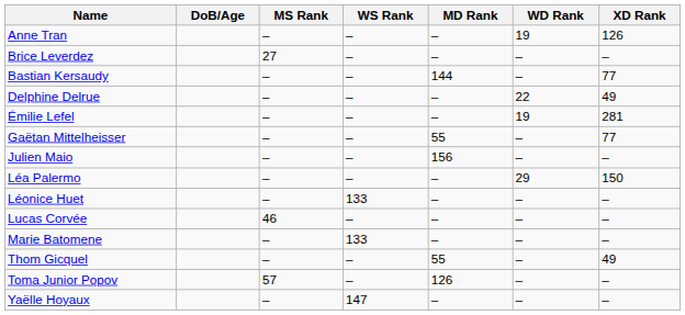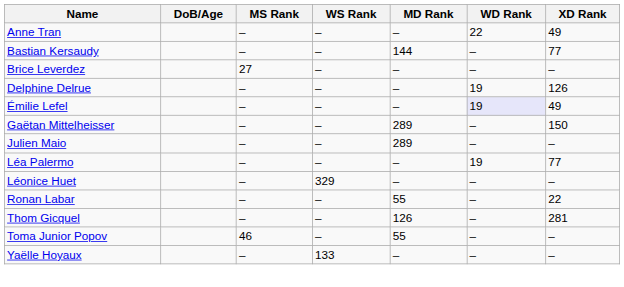Anne Tran | WD Rank: 19 -> 22
Anne Tran | XD Rank: 126 -> 49
rows swapped: Bastian Kersaudy <-> Brice Leverdez
Delphine Delrue | WD Rank: 22 -> 19
Delphine Delrue | XD Rank: 49 -> 126
Émilie Lefel | WD Rank: no background -> lavender background
Émilie Lefel | XD Rank: 281 -> 49
Gaëtan Mittelheisser | MD Rank: 55 -> 289
Gaëtan Mittelheisser | XD Rank: 77 -> 150
Julien Maio | MD Rank: 156 -> 289
Léa Palermo | WD Rank: 29 -> 19
Léa Palermo | XD Rank: 150 -> 77
Léonice Huet | WS Rank: 133 -> 329
- row: Lucas Corvée | 46 | – | – | – | –
- row: Marie Batomene | – | 133 | – | – | –
+ row: Ronan Labar | – | – | 55 | – | 22
Thom Gicquel | MD Rank: 55 -> 126
Thom Gicquel | XD Rank: 49 -> 281
Toma Junior Popov | MS Rank: 57 -> 46
Toma Junior Popov | MD Rank: 126 -> 55
Yaëlle Hoyaux | WS Rank: 147 -> 133
